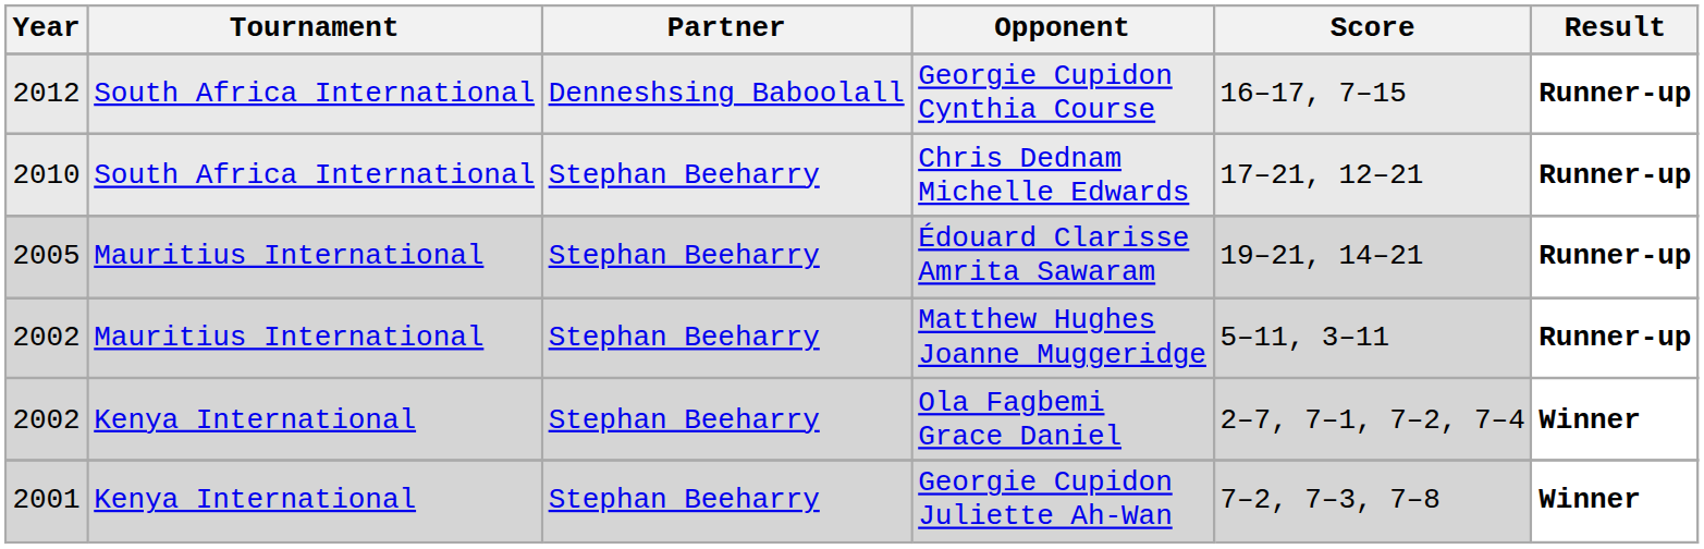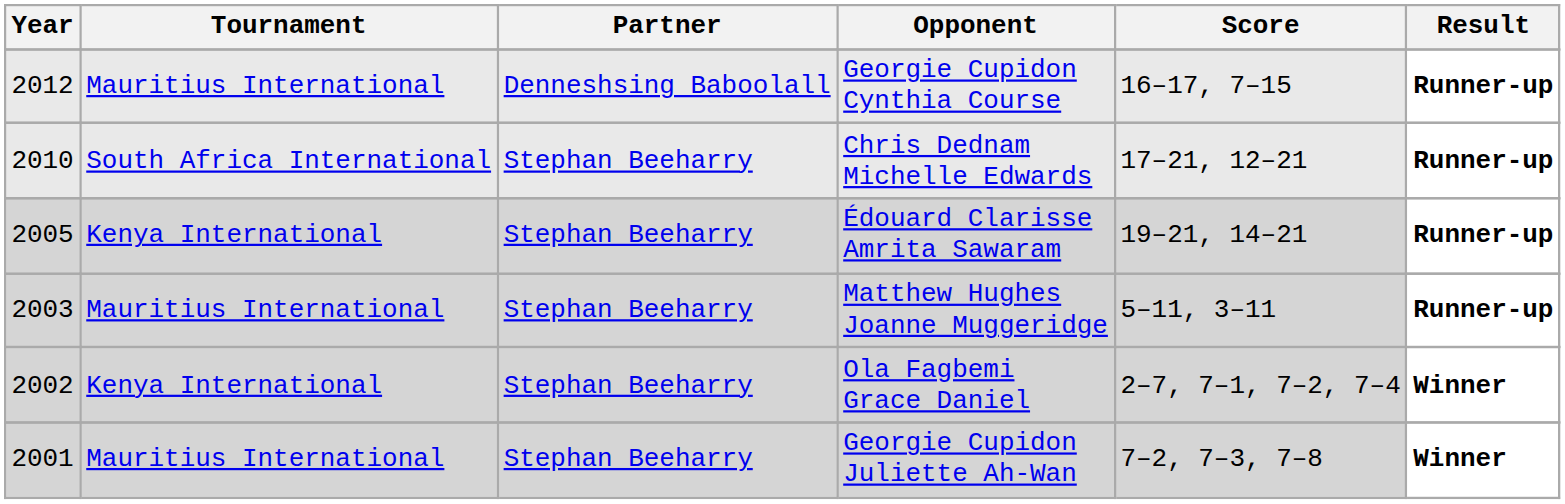Georgie Cupidon Cynthia Course | Tournament: South Africa International -> Mauritius International
Édouard Clarisse Amrita Sawaram | Tournament: Mauritius International -> Kenya International
Matthew Hughes Joanne Muggeridge | Year: 2002 -> 2003
Georgie Cupidon Juliette Ah-Wan | Tournament: Kenya International -> Mauritius International
